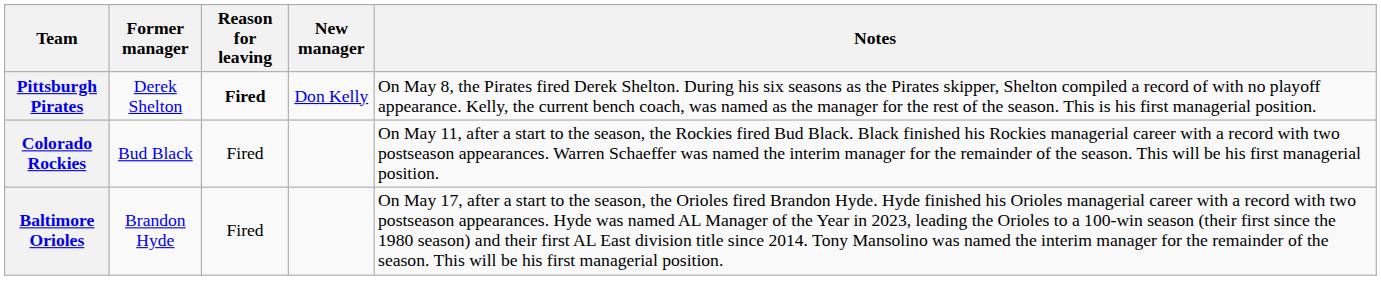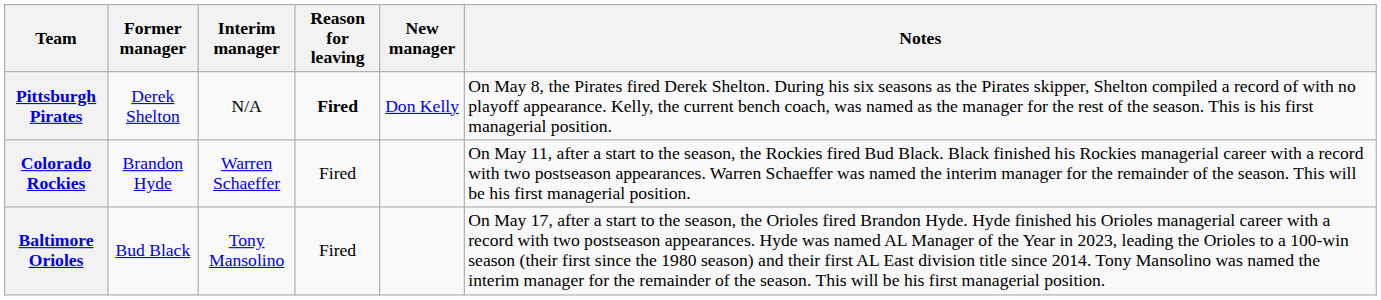+ column: Interim manager | N/A | Warren Schaeffer | Tony Mansolino
Colorado Rockies | Former manager: Bud Black -> Brandon Hyde
Baltimore Orioles | Former manager: Brandon Hyde -> Bud Black
